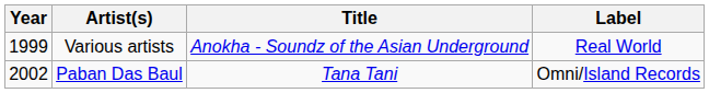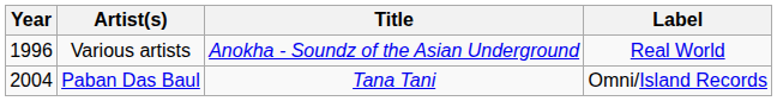Various artists | Year: 1999 -> 1996
Paban Das Baul | Year: 2002 -> 2004
